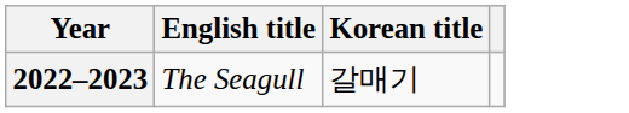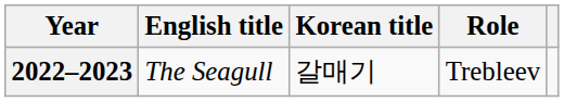+ column: Role | Trebleev
